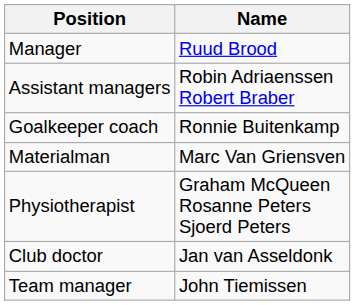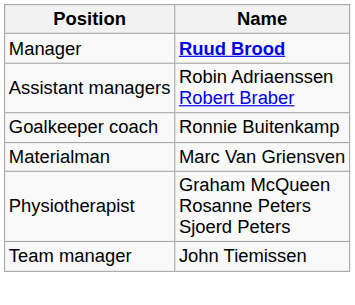Manager | Name: normal -> bold
- row: Club doctor | Jan van Asseldonk
